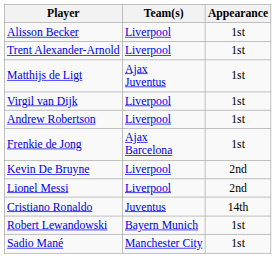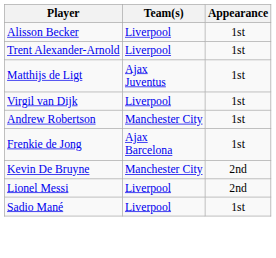Andrew Robertson | Team(s): Liverpool -> Manchester City
Kevin De Bruyne | Team(s): Liverpool -> Manchester City
- row: Cristiano Ronaldo | Juventus | 14th
- row: Robert Lewandowski | Bayern Munich | 1st
Sadio Mané | Team(s): Manchester City -> Liverpool
